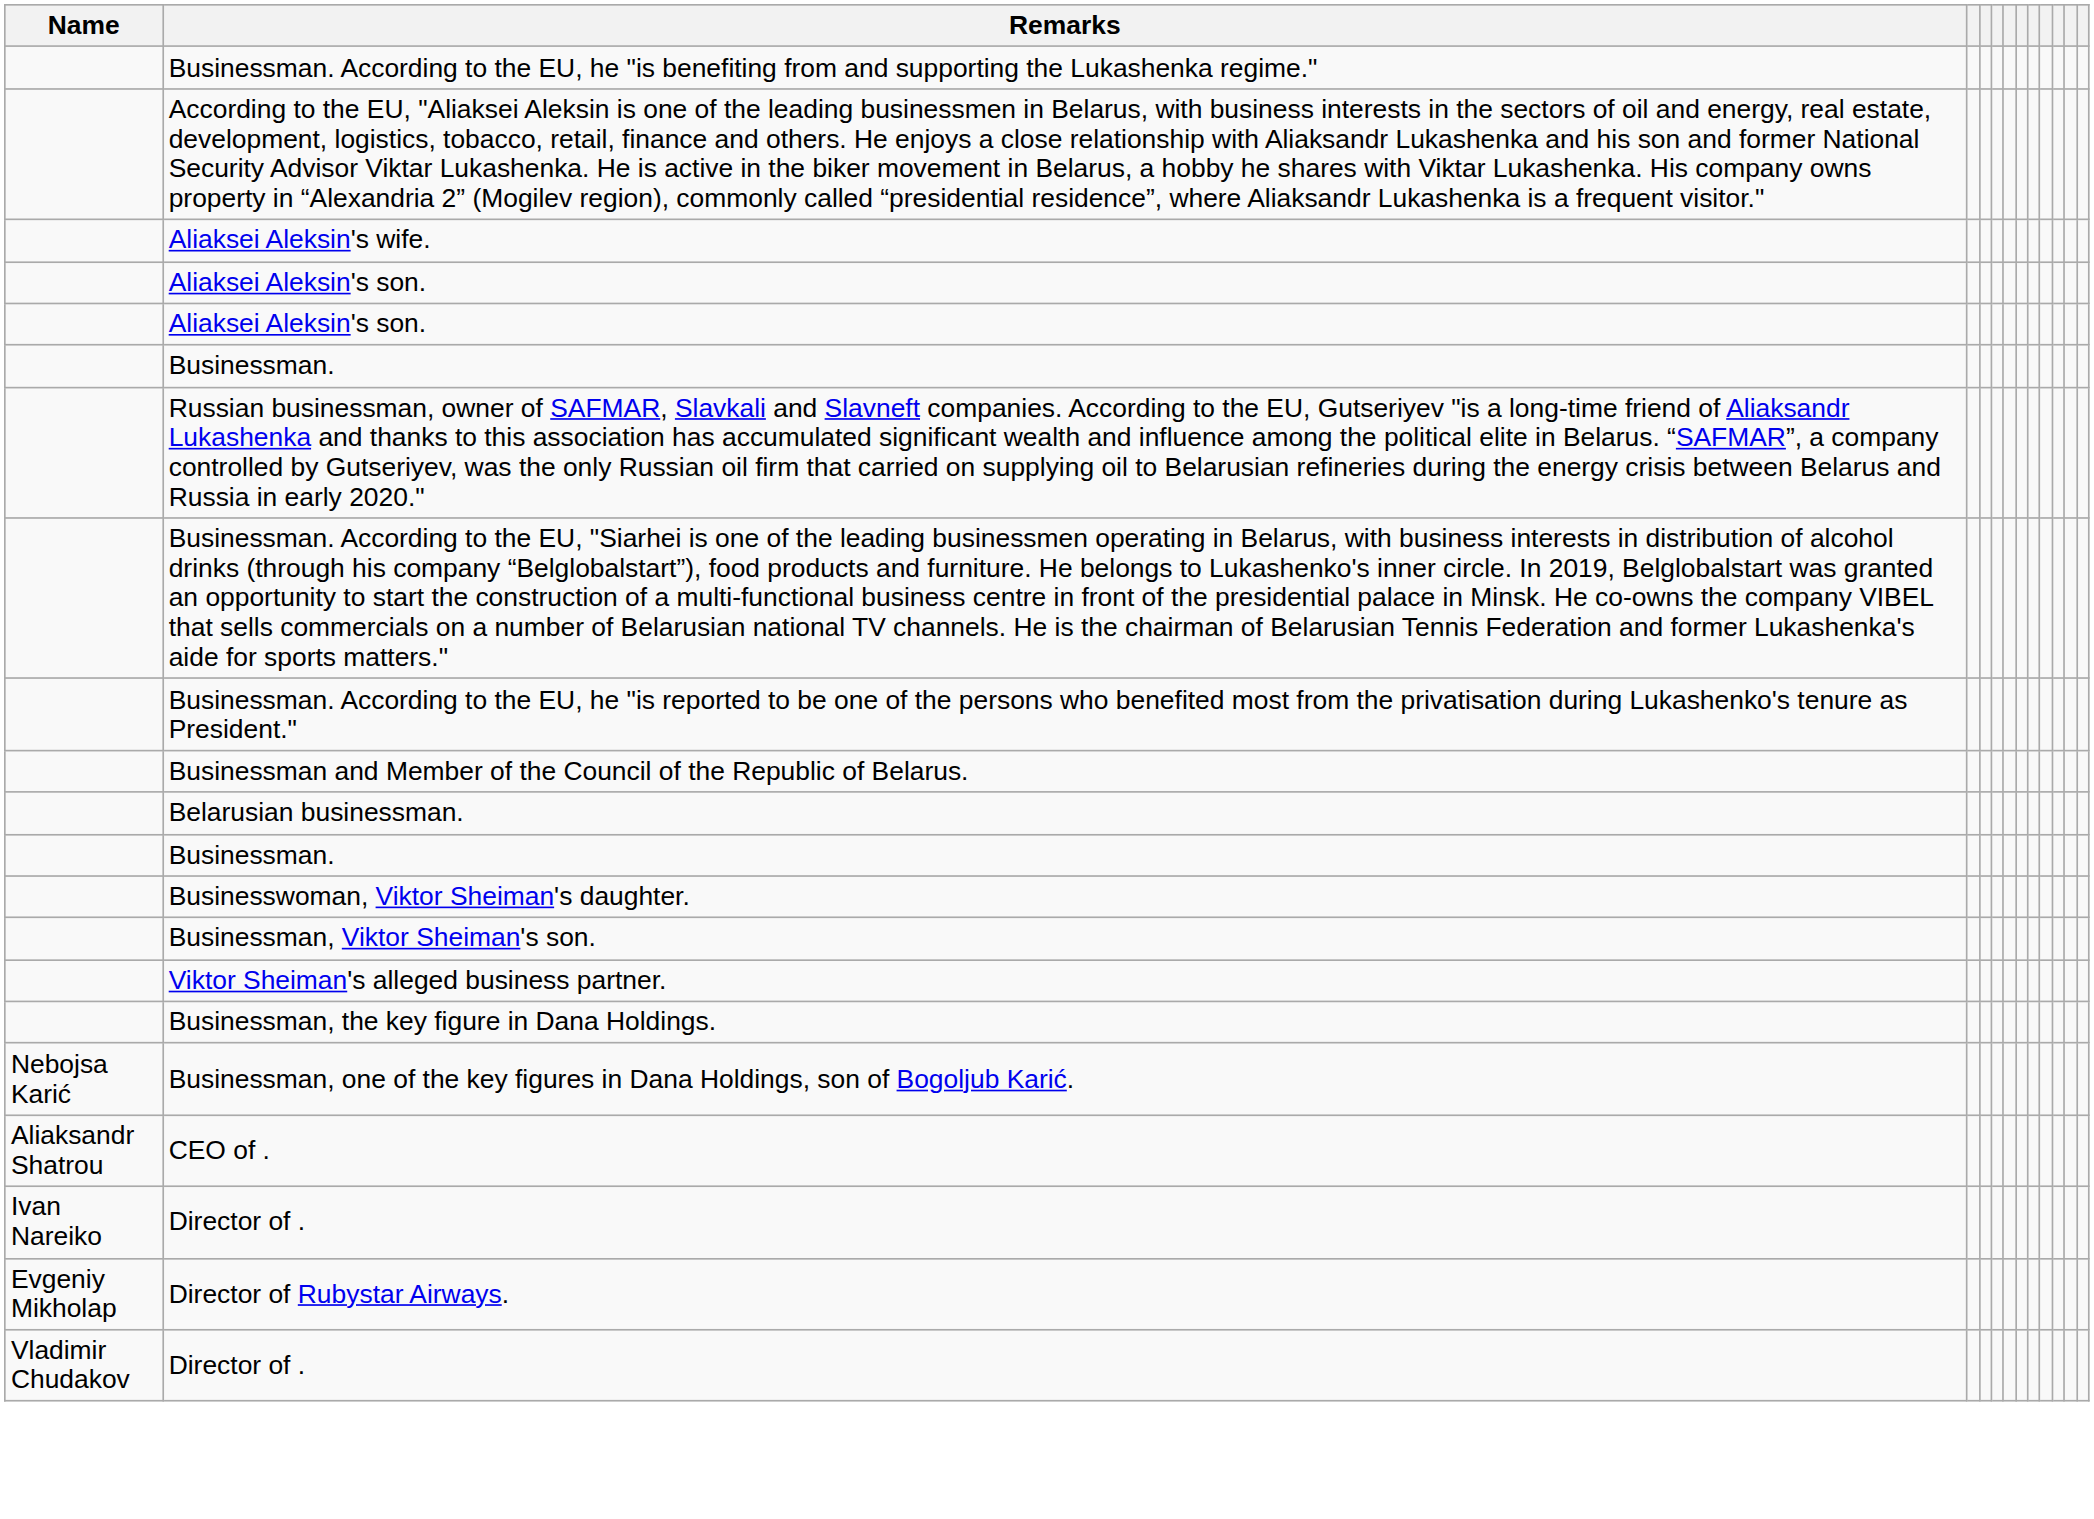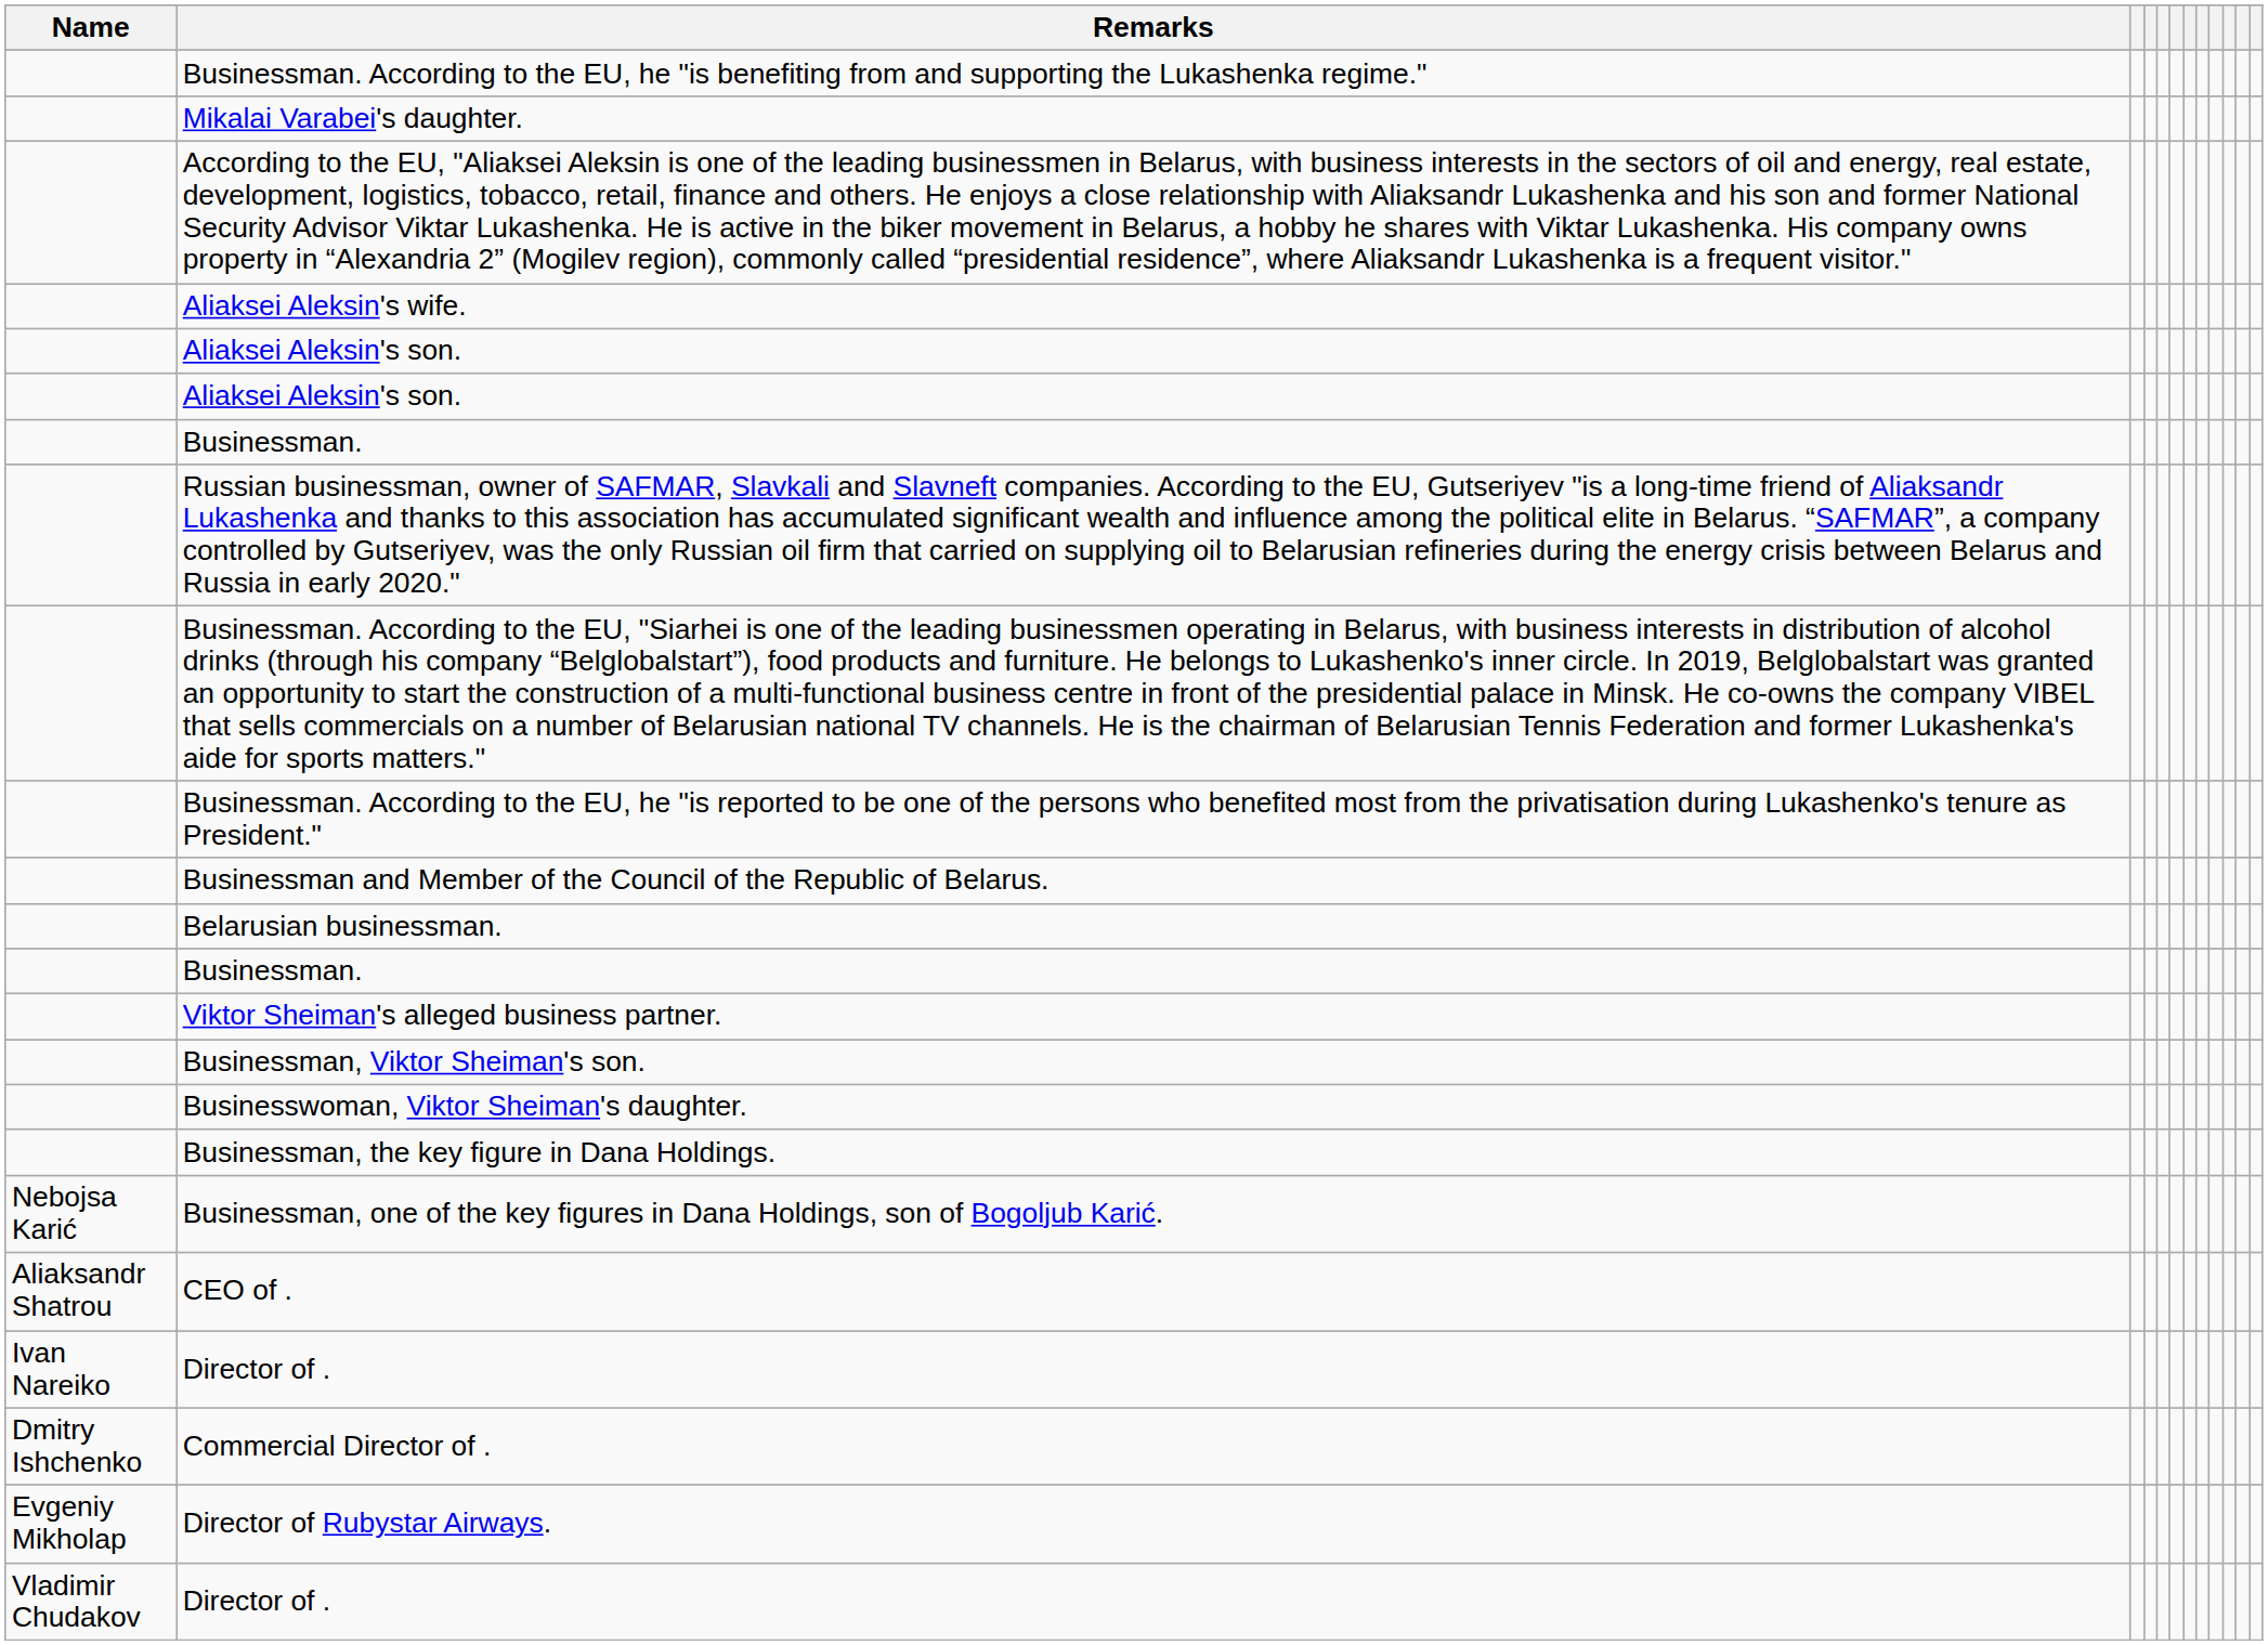+ row: Mikalai Varabei's daughter.
rows swapped: Businesswoman, Viktor Sheiman's daughter. <-> Viktor Sheiman's alleged business partner.
+ row: Dmitry Ishchenko | Commercial Director of .
